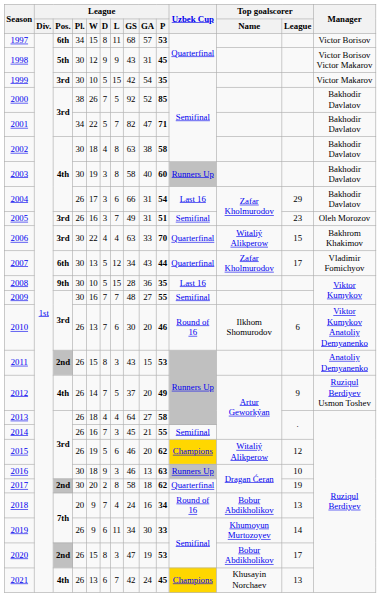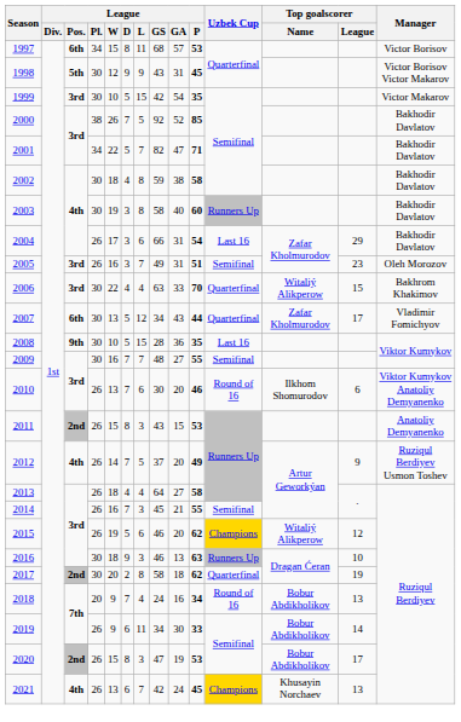2002 | League / GS: 63 -> 59
2019 | Top goalscorer / Name: Khumoyun Murtozoyev -> Bobur Abdikholikov
